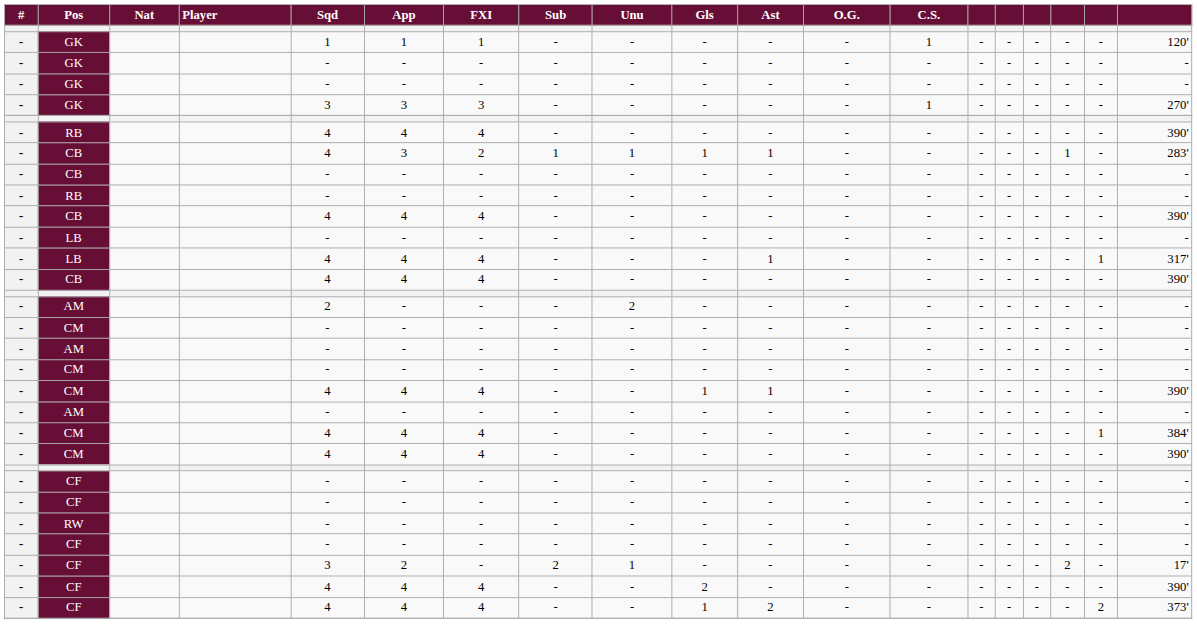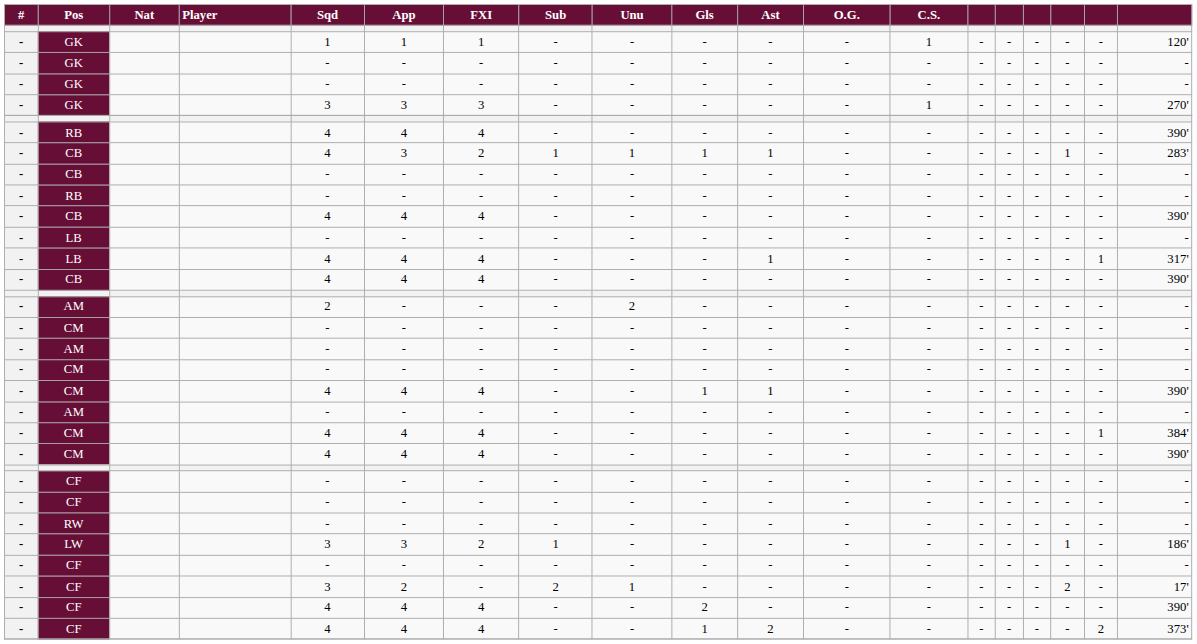+ row: - | LW | 3 | 3 | 2 | 1 | - | - | - | - | - | - | - | - | 1 | - | 186'
